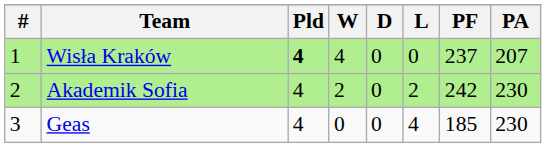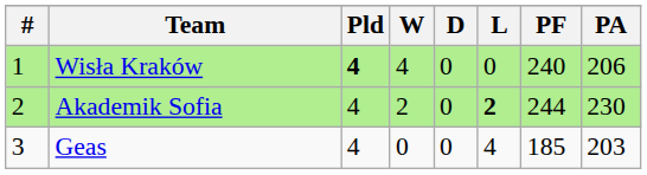Wisła Kraków | PF: 237 -> 240
Wisła Kraków | PA: 207 -> 206
Akademik Sofia | L: normal -> bold
Akademik Sofia | PF: 242 -> 244
Geas | PA: 230 -> 203
